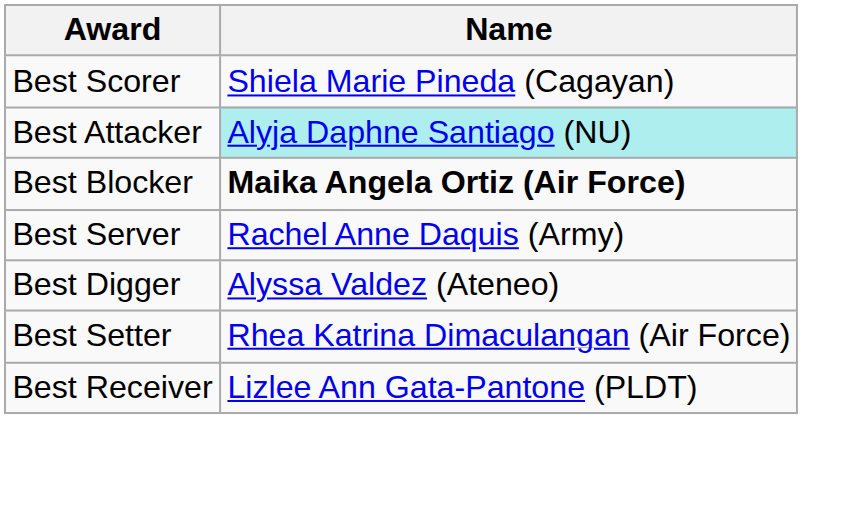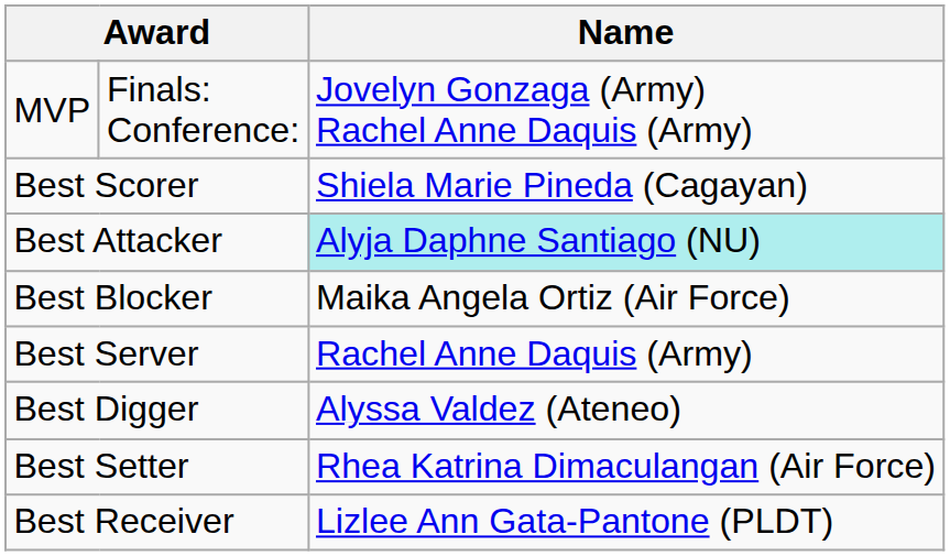+ row: MVP | Finals: Conference: | Jovelyn Gonzaga (Army) Rachel Anne Daquis (Army)
Best Blocker | Name: bold -> normal
